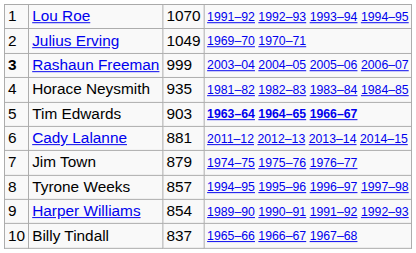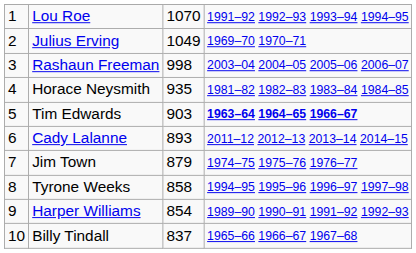Rashaun Freeman | column 1: bold -> normal
Rashaun Freeman | column 3: 999 -> 998
Cady Lalanne | column 3: 881 -> 893
Tyrone Weeks | column 3: 857 -> 858
